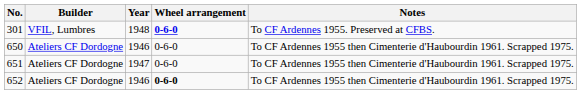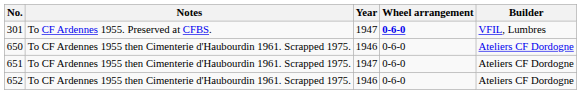columns swapped: Builder <-> Notes
301 | Year: 1948 -> 1947
652 | Wheel arrangement: bold -> normal
